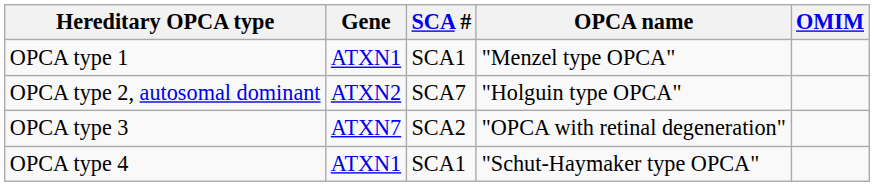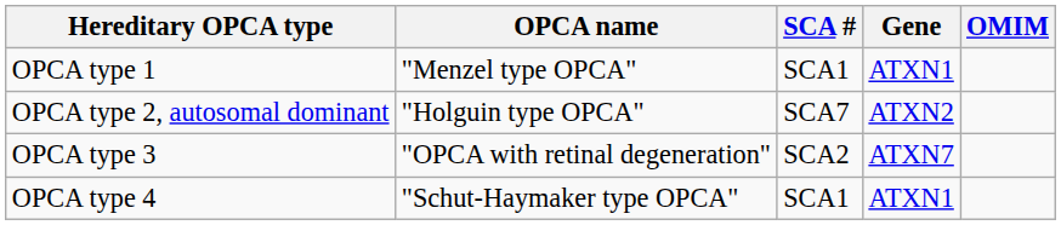columns swapped: OPCA name <-> Gene
